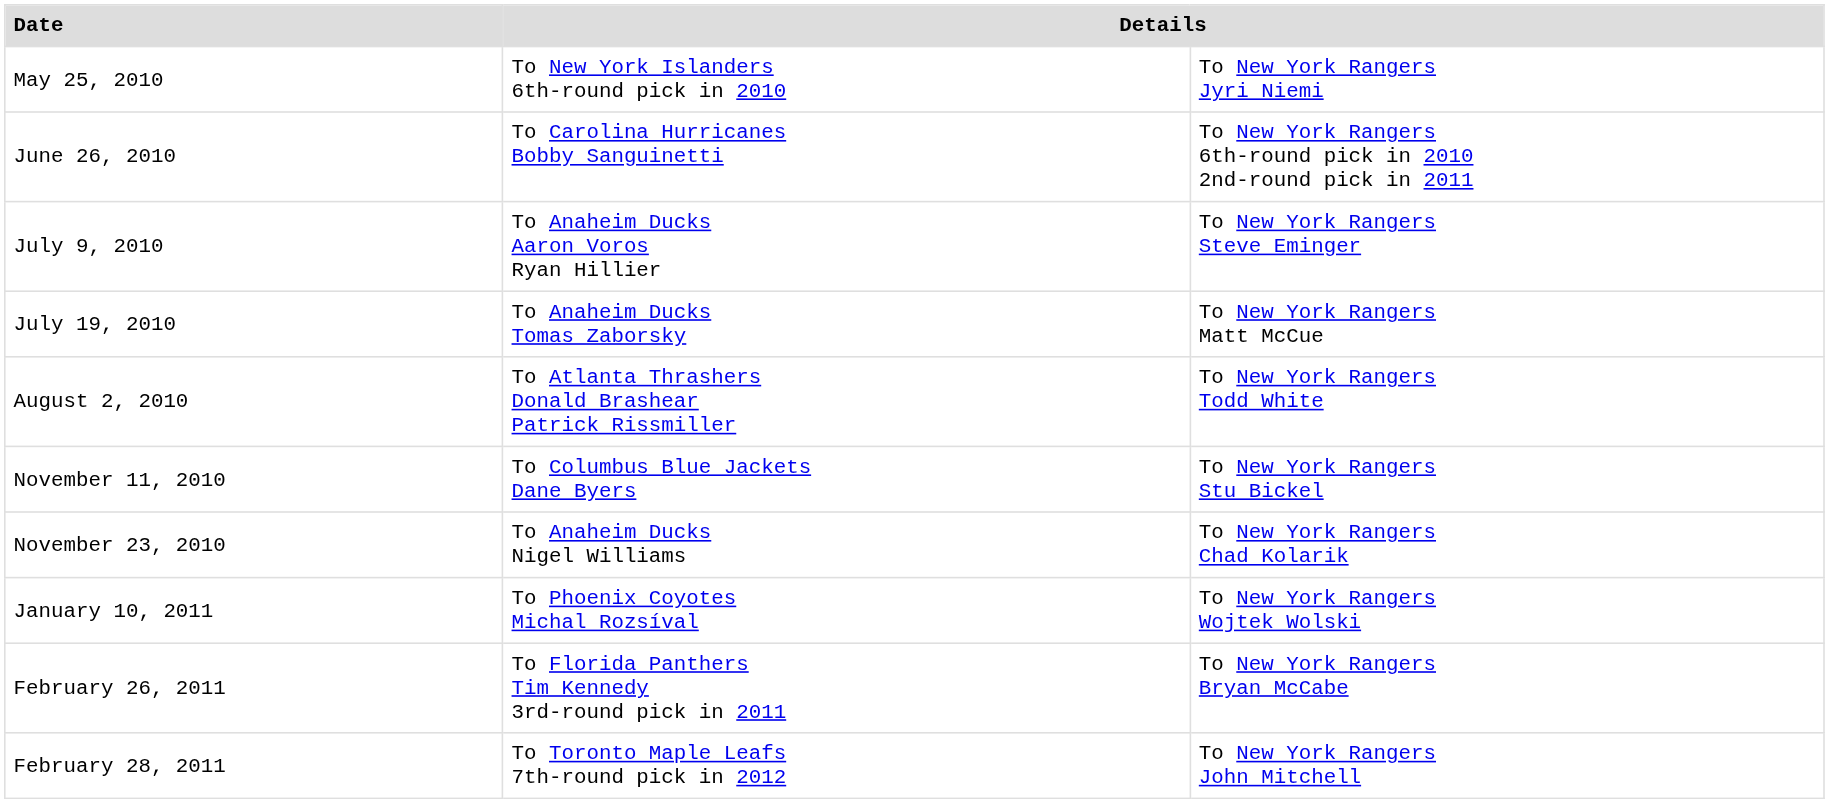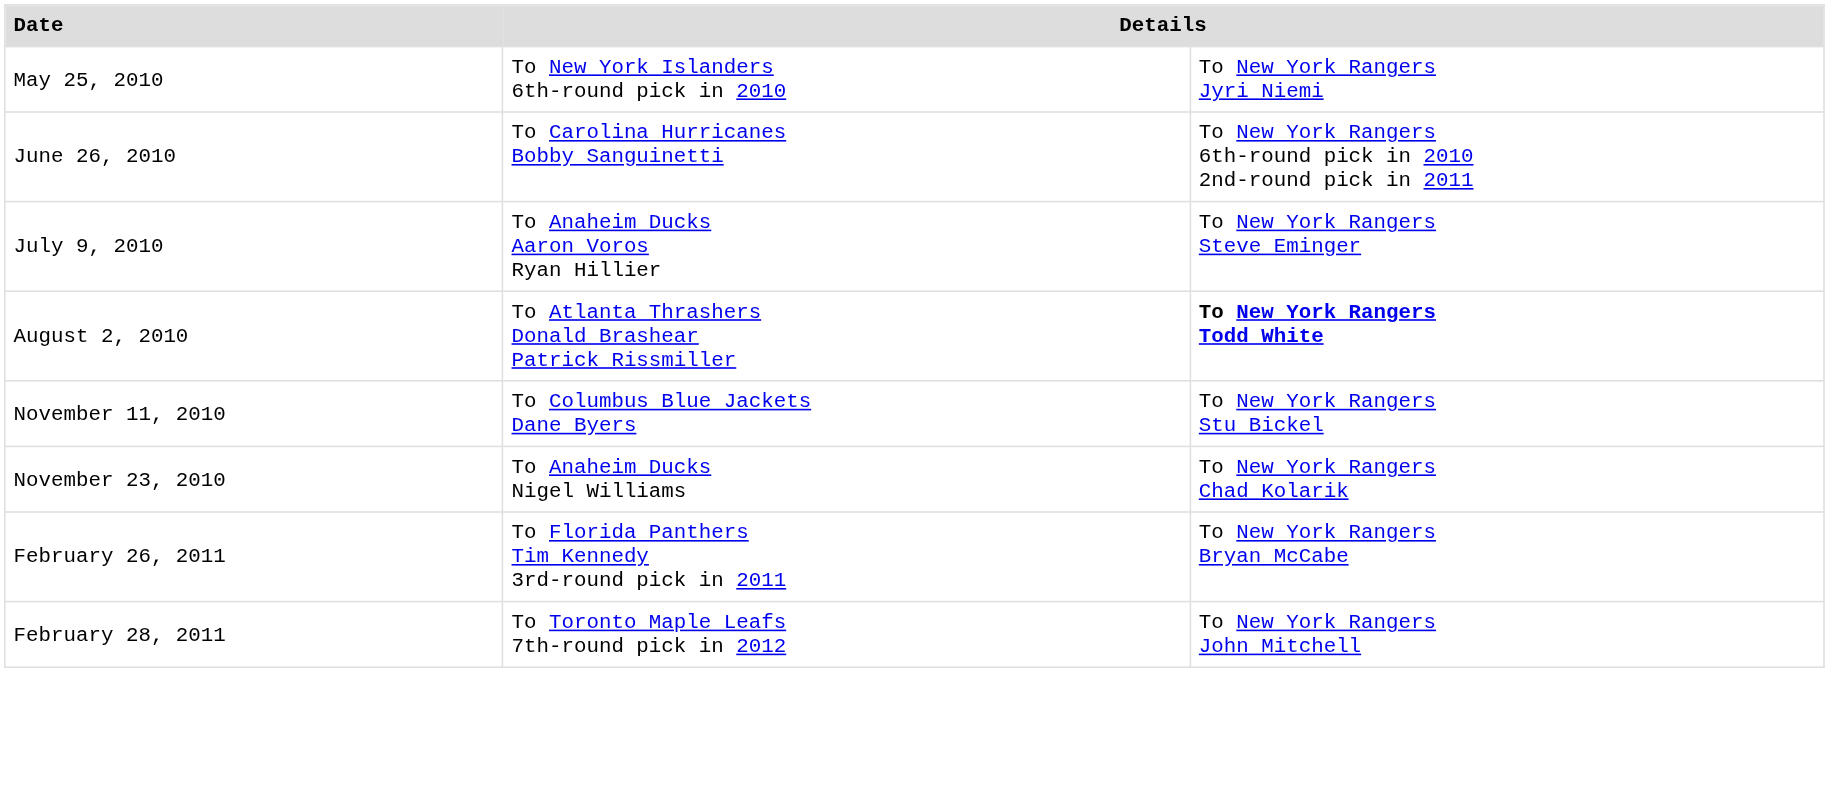- row: July 19, 2010 | To Anaheim Ducks Tomas Zaborsky | To New York Rangers Matt McCue
August 2, 2010 | column 3: normal -> bold
- row: January 10, 2011 | To Phoenix Coyotes Michal Rozsíval | To New York Rangers Wojtek Wolski
